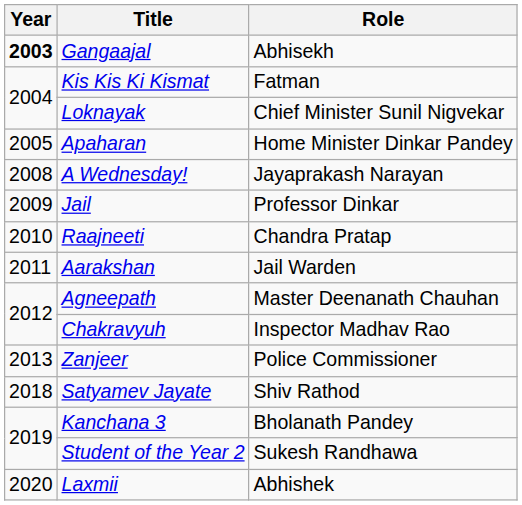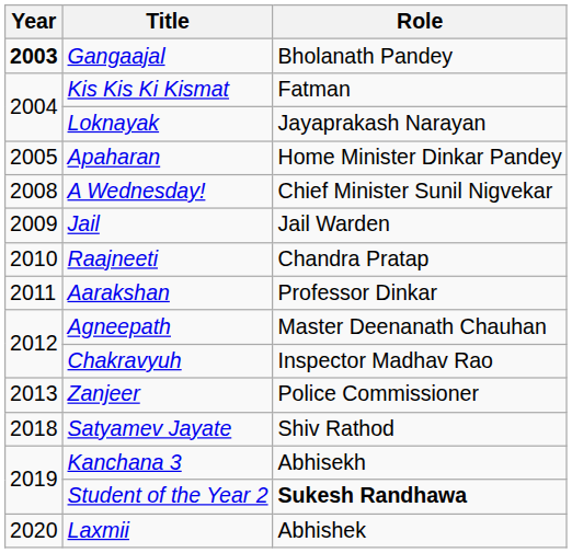Gangaajal | Role: Abhisekh -> Bholanath Pandey
Loknayak | Role: Chief Minister Sunil Nigvekar -> Jayaprakash Narayan
A Wednesday! | Role: Jayaprakash Narayan -> Chief Minister Sunil Nigvekar
Jail | Role: Professor Dinkar -> Jail Warden
Aarakshan | Role: Jail Warden -> Professor Dinkar
Kanchana 3 | Role: Bholanath Pandey -> Abhisekh
Student of the Year 2 | Role: normal -> bold
